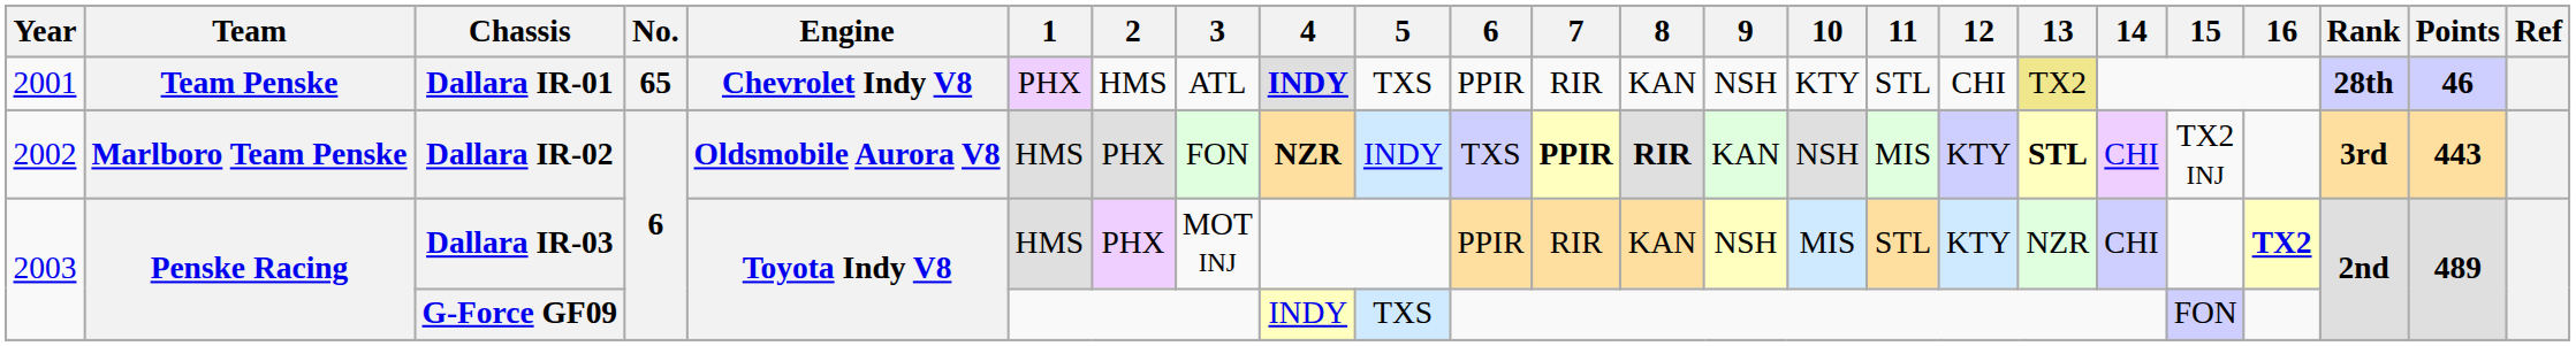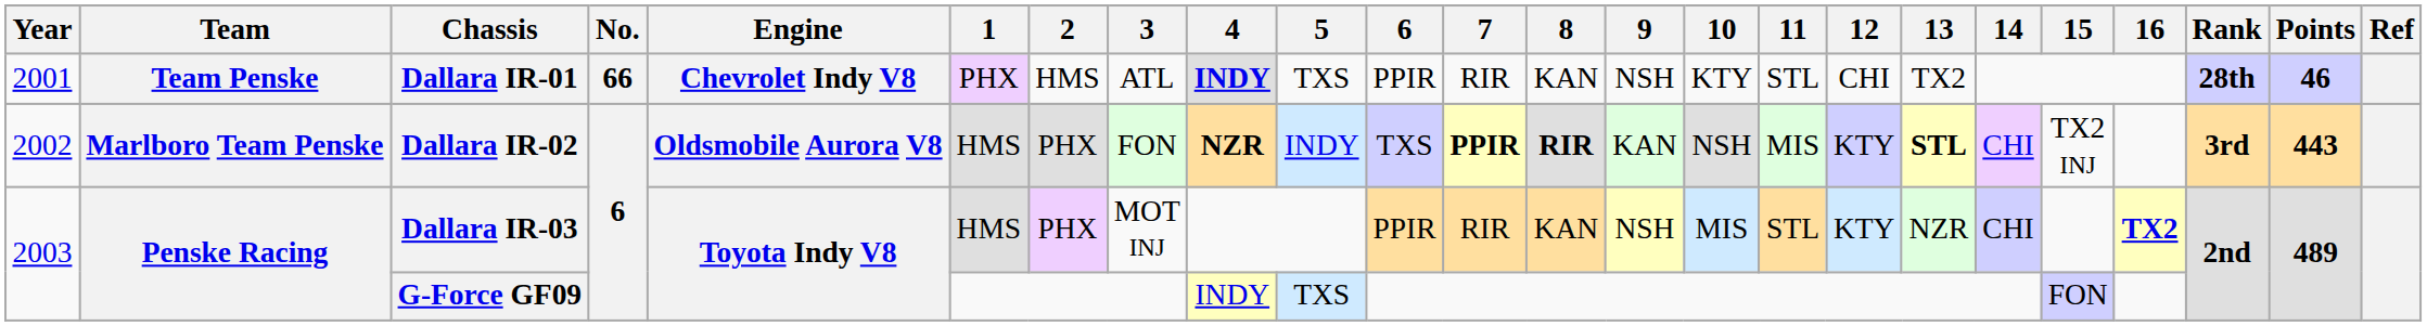Dallara IR-01 | No.: 65 -> 66
Dallara IR-01 | 13: khaki background -> no background
